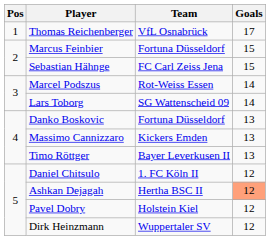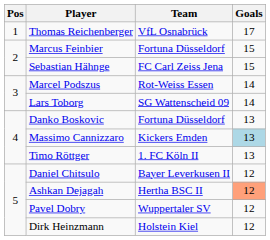Massimo Cannizzaro | Goals: no background -> lightblue background
Timo Röttger | Team: Bayer Leverkusen II -> 1. FC Köln II
Daniel Chitsulo | Team: 1. FC Köln II -> Bayer Leverkusen II
Pavel Dobry | Team: Holstein Kiel -> Wuppertaler SV
Dirk Heinzmann | Team: Wuppertaler SV -> Holstein Kiel
